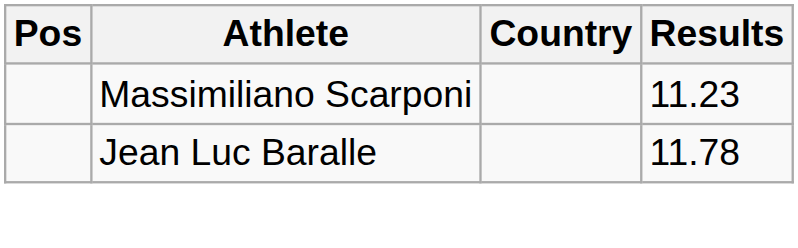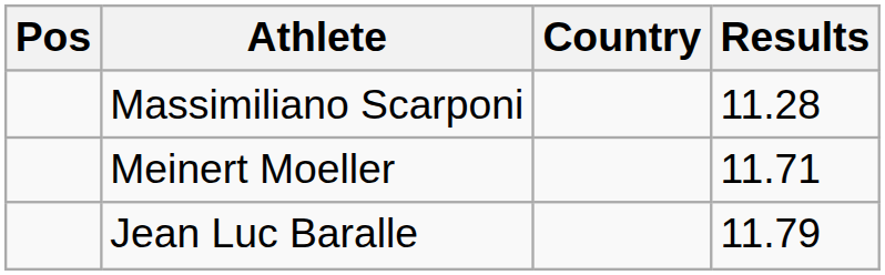Massimiliano Scarponi | Results: 11.23 -> 11.28
+ row: Meinert Moeller | 11.71
Jean Luc Baralle | Results: 11.78 -> 11.79
